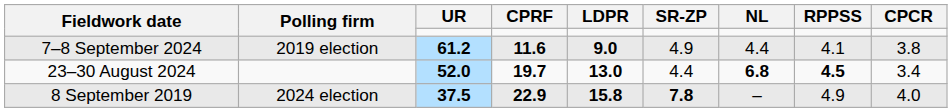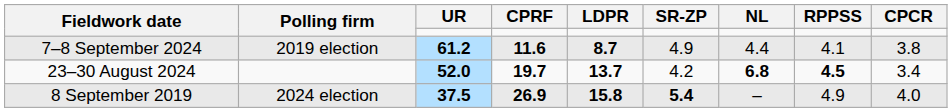7–8 September 2024 | LDPR: 9.0 -> 8.7
23–30 August 2024 | LDPR: 13.0 -> 13.7
23–30 August 2024 | SR-ZP: 4.4 -> 4.2
8 September 2019 | CPRF: 22.9 -> 26.9
8 September 2019 | SR-ZP: 7.8 -> 5.4
